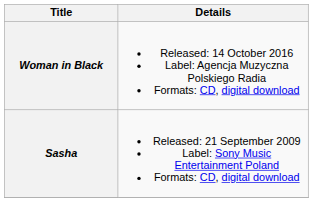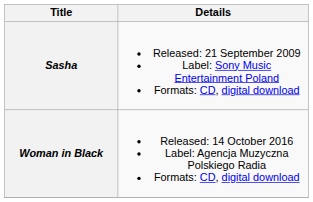rows swapped: Sasha <-> Woman in Black
